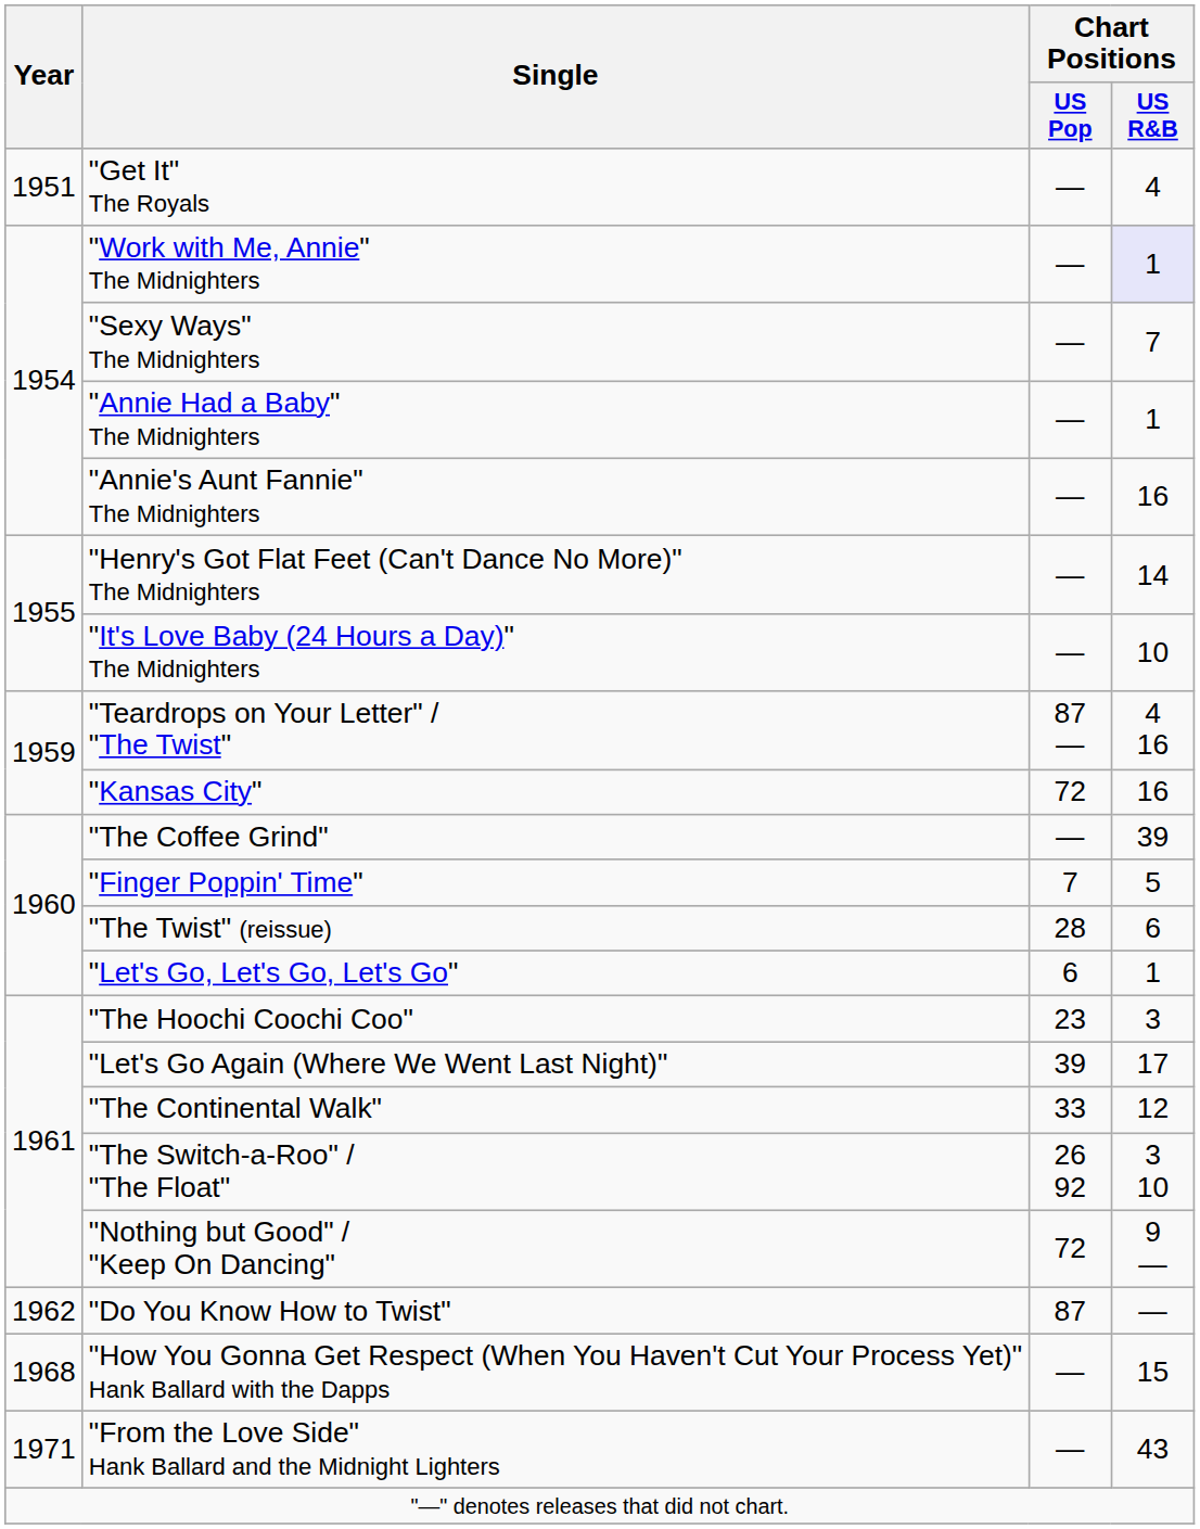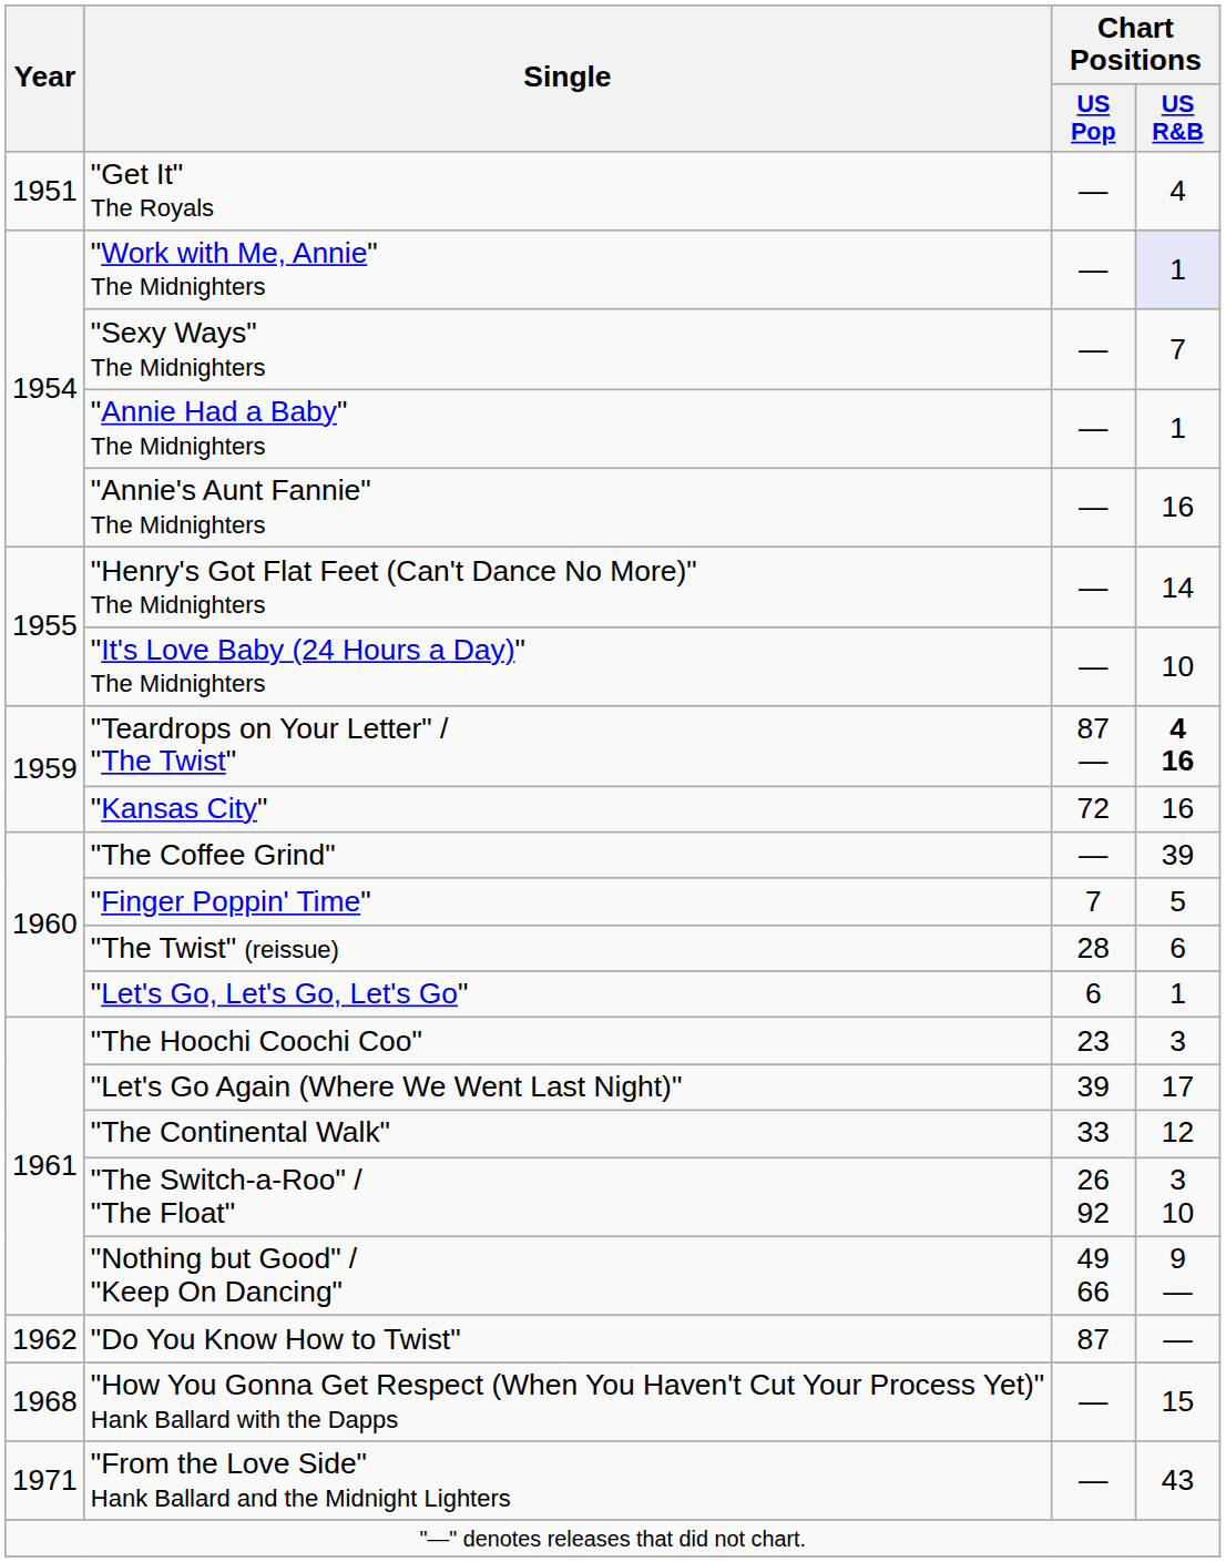"Teardrops on Your Letter" / "The Twist" | Chart Positions / US R&B: normal -> bold
"Nothing but Good" / "Keep On Dancing" | Chart Positions / US Pop: 72 -> 49 66
